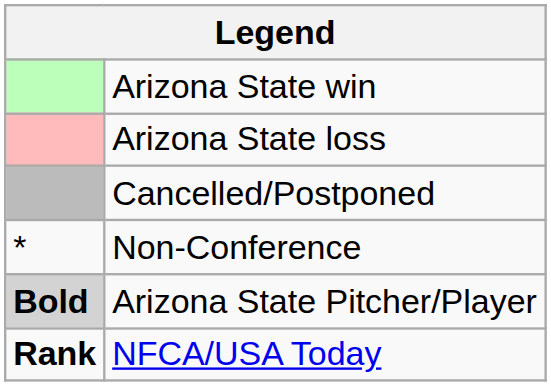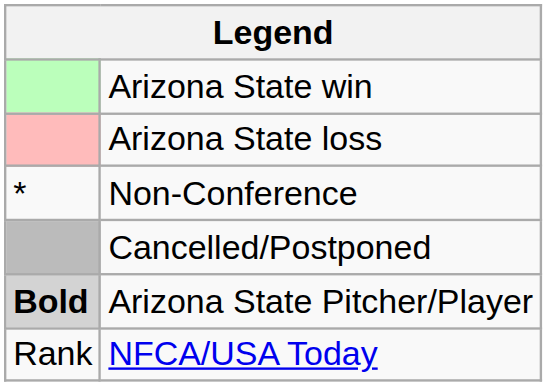rows swapped: Cancelled/Postponed <-> Non-Conference
NFCA/USA Today | column 1: bold -> normal
